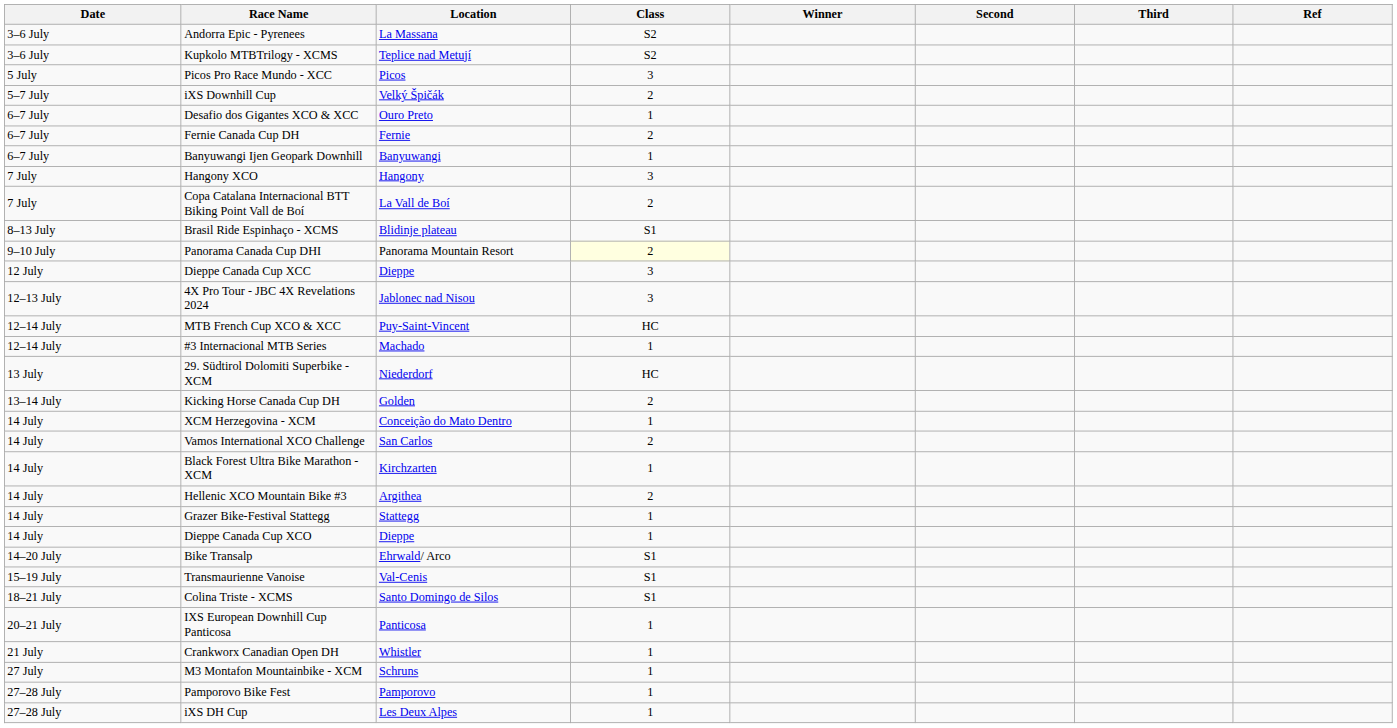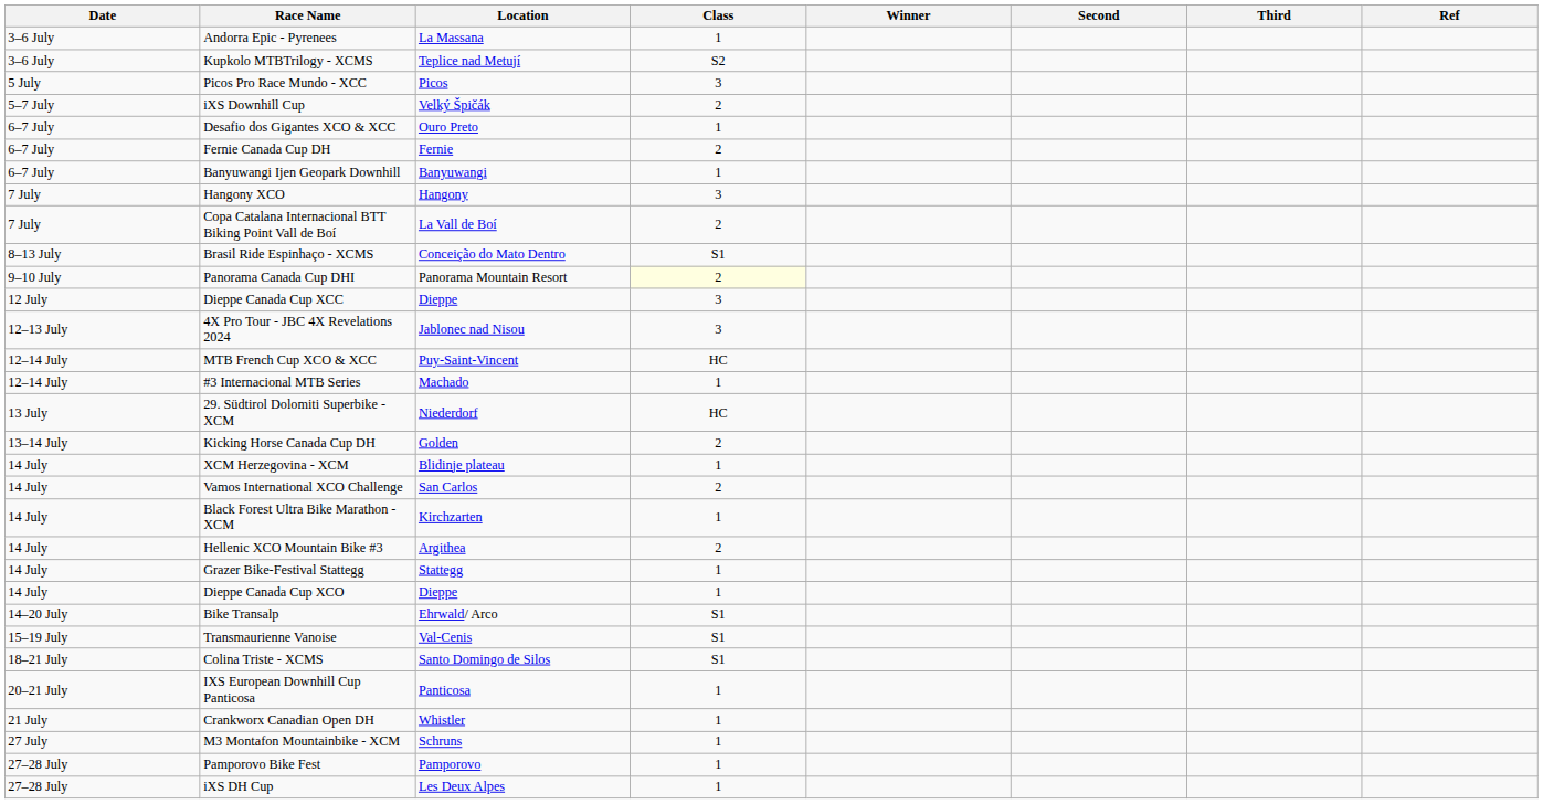Andorra Epic - Pyrenees | Class: S2 -> 1
Brasil Ride Espinhaço - XCMS | Location: Blidinje plateau -> Conceição do Mato Dentro
XCM Herzegovina - XCM | Location: Conceição do Mato Dentro -> Blidinje plateau
